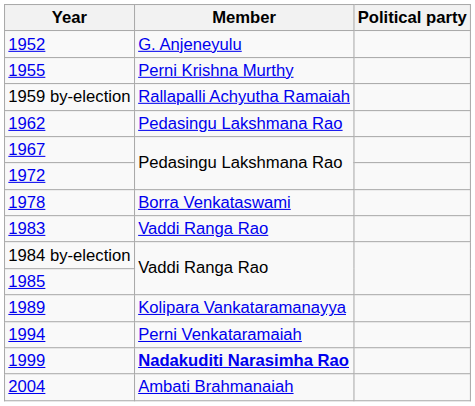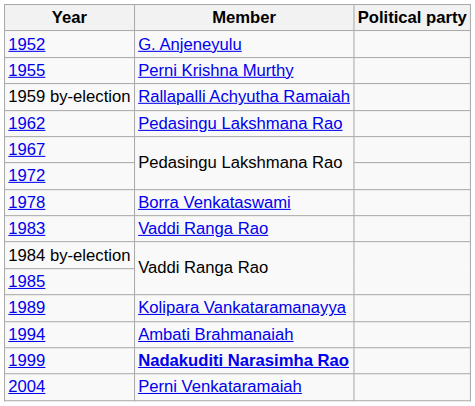1994 | Member: Perni Venkataramaiah -> Ambati Brahmanaiah
2004 | Member: Ambati Brahmanaiah -> Perni Venkataramaiah
